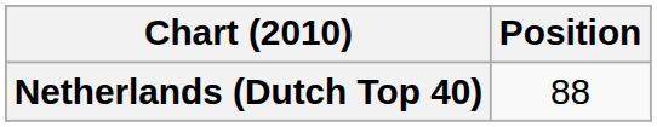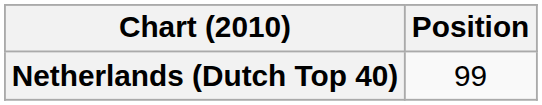Netherlands (Dutch Top 40) | Position: 88 -> 99
